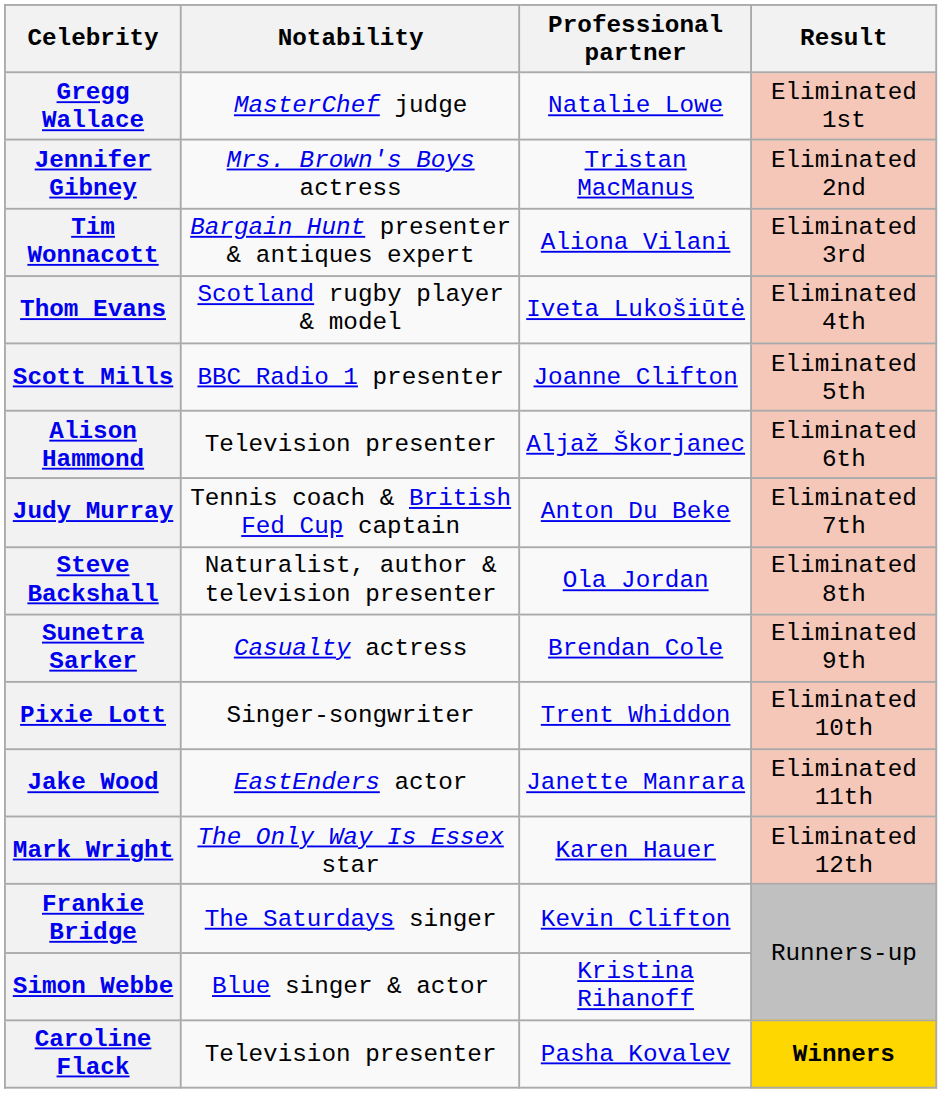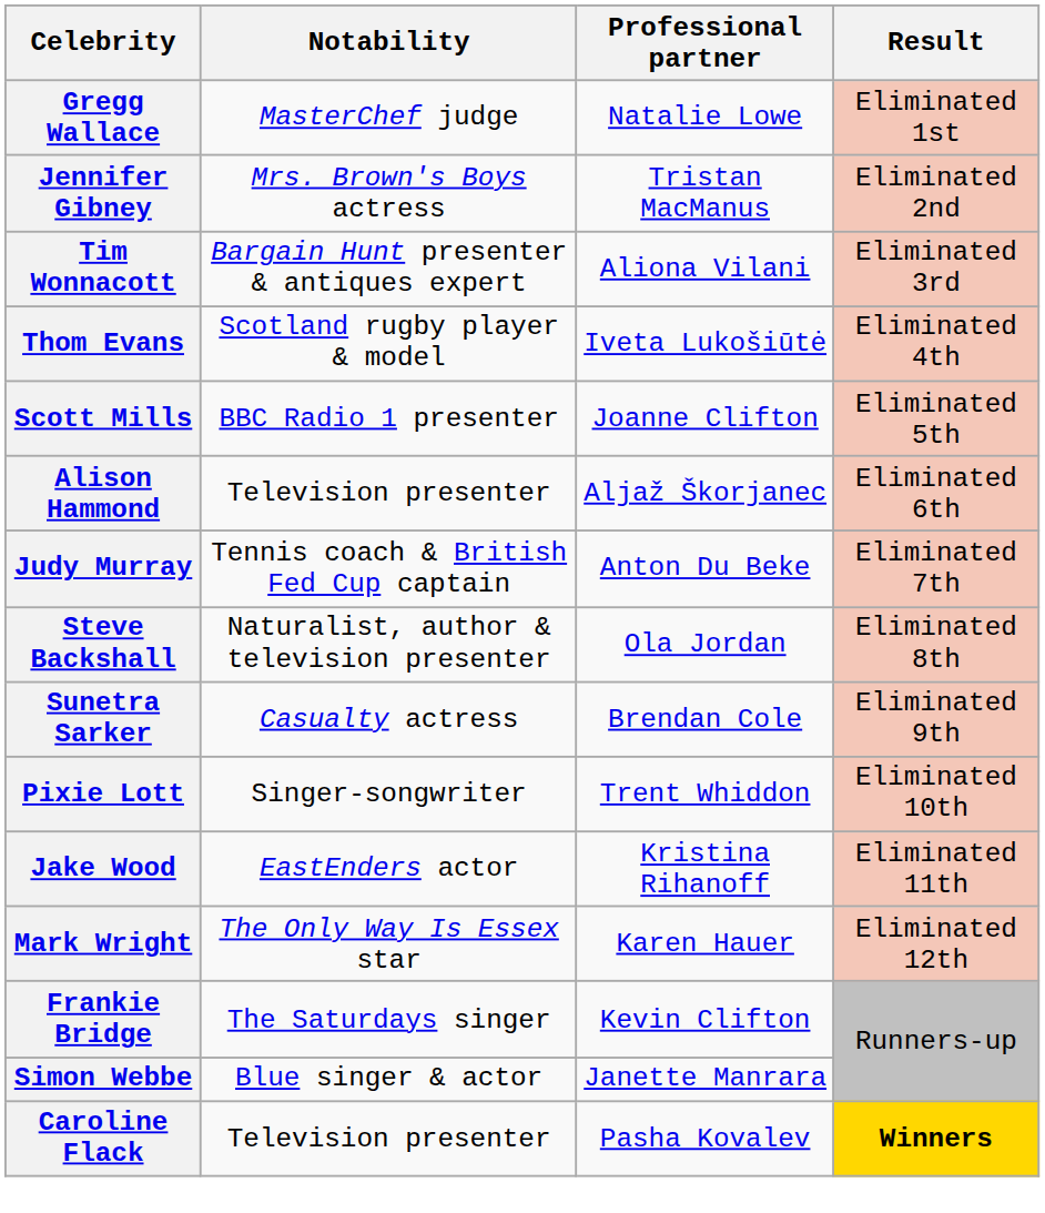Jake Wood | Professional partner: Janette Manrara -> Kristina Rihanoff
Simon Webbe | Professional partner: Kristina Rihanoff -> Janette Manrara
